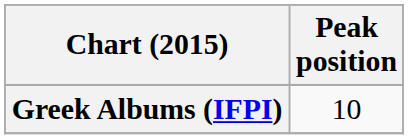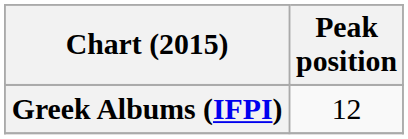Greek Albums (IFPI) | Peak position: 10 -> 12
